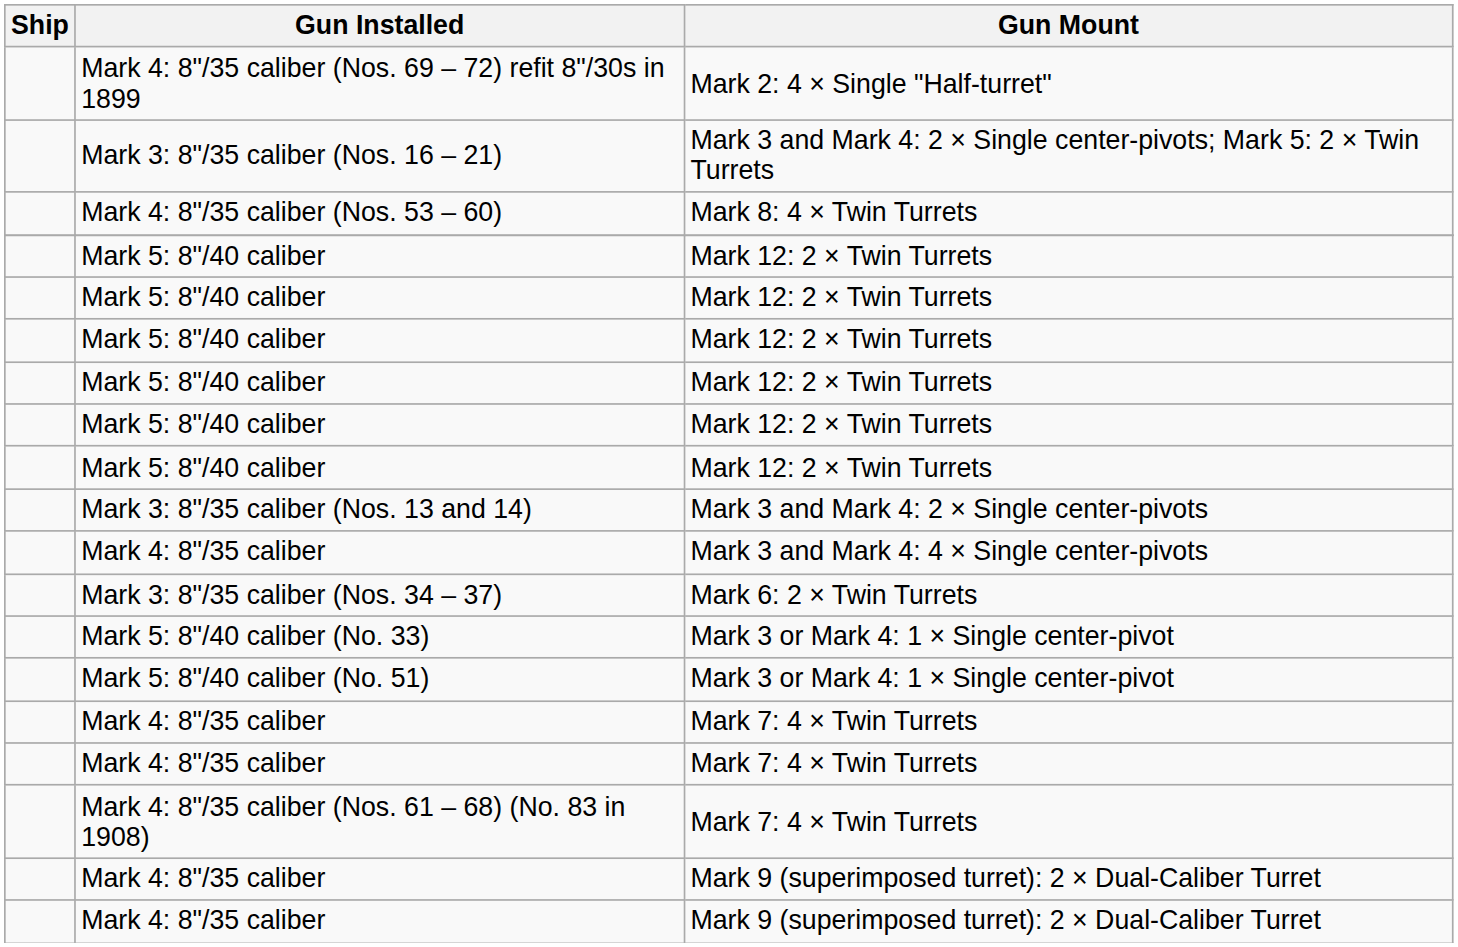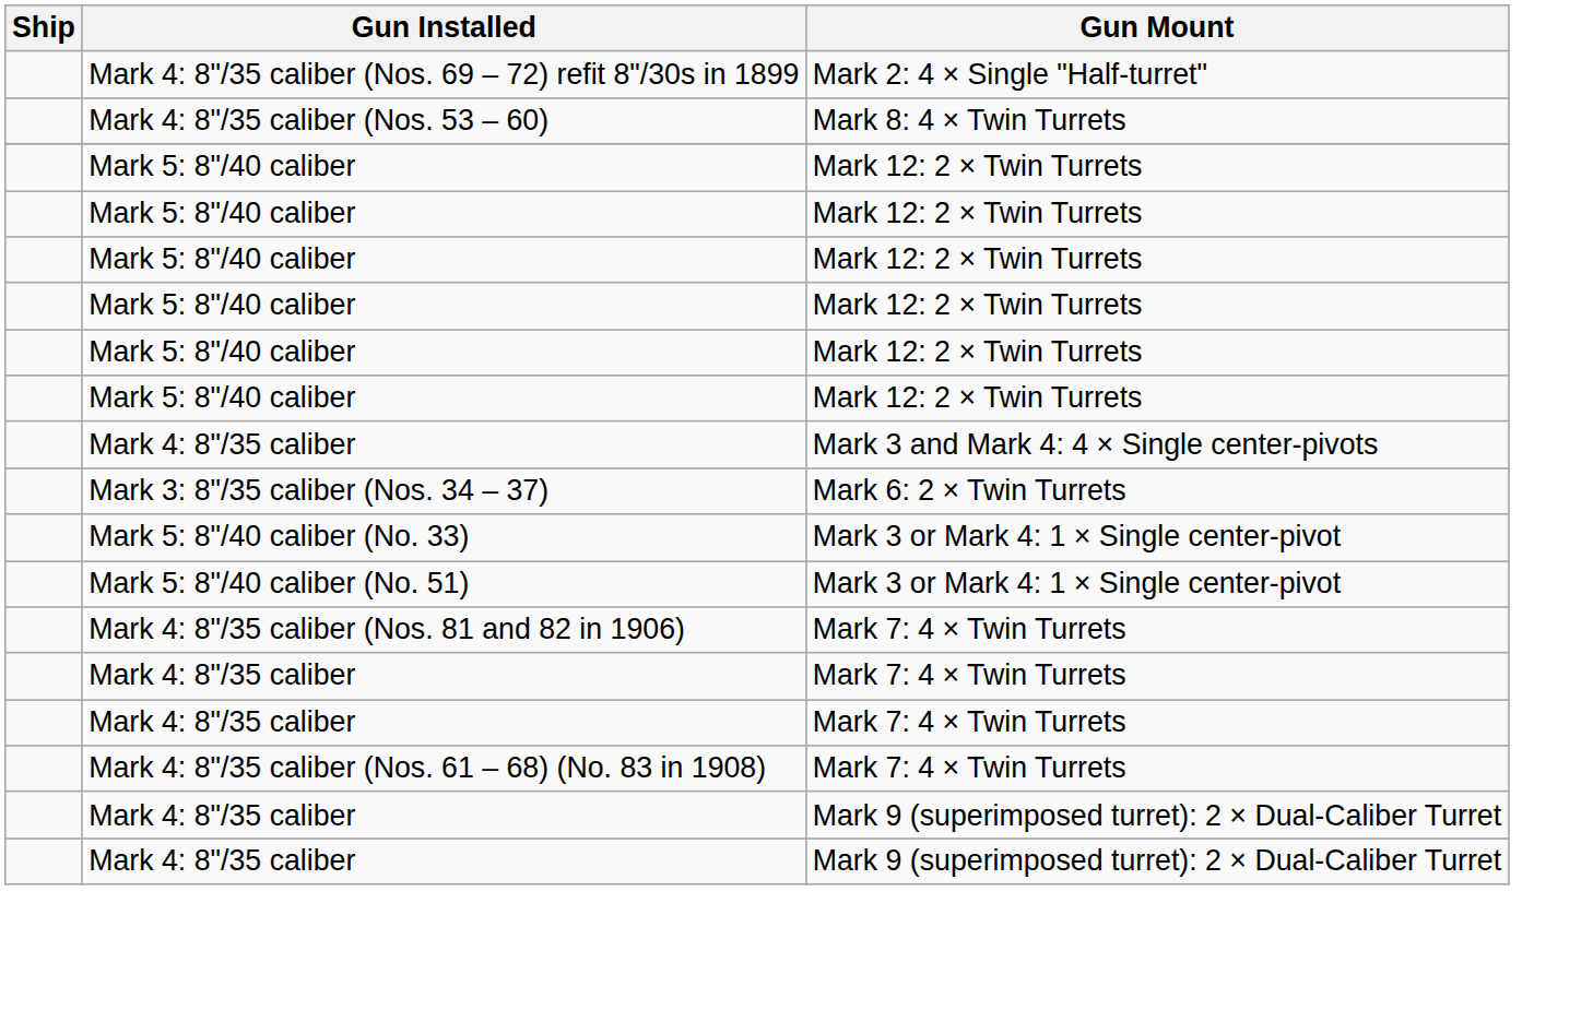- row: Mark 3: 8"/35 caliber (Nos. 16 – 21) | Mark 3 and Mark 4: 2 × Single center-pivots; Mark 5: 2 × Twin Turrets
- row: Mark 3: 8"/35 caliber (Nos. 13 and 14) | Mark 3 and Mark 4: 2 × Single center-pivots
+ row: Mark 4: 8"/35 caliber (Nos. 81 and 82 in 1906) | Mark 7: 4 × Twin Turrets
